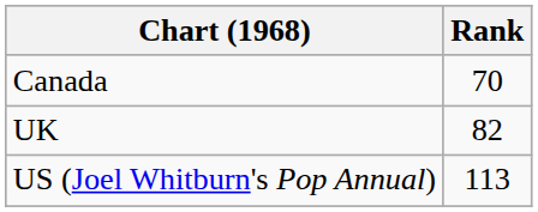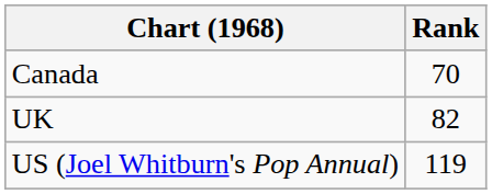US (Joel Whitburn's Pop Annual) | Rank: 113 -> 119
